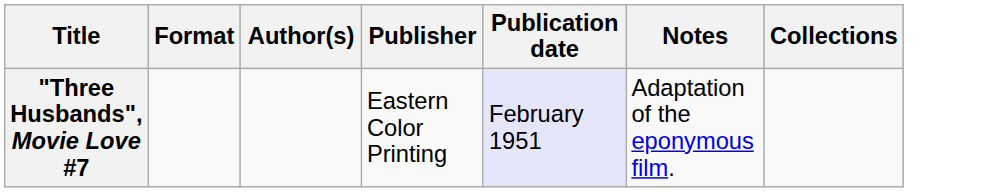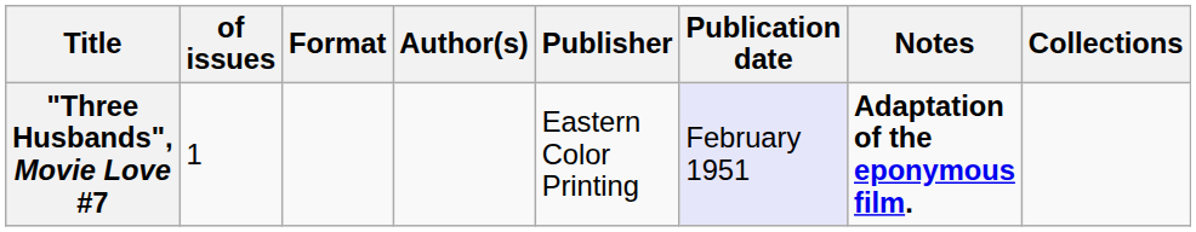+ column: of issues | 1
"Three Husbands", Movie Love #7 | Notes: normal -> bold
